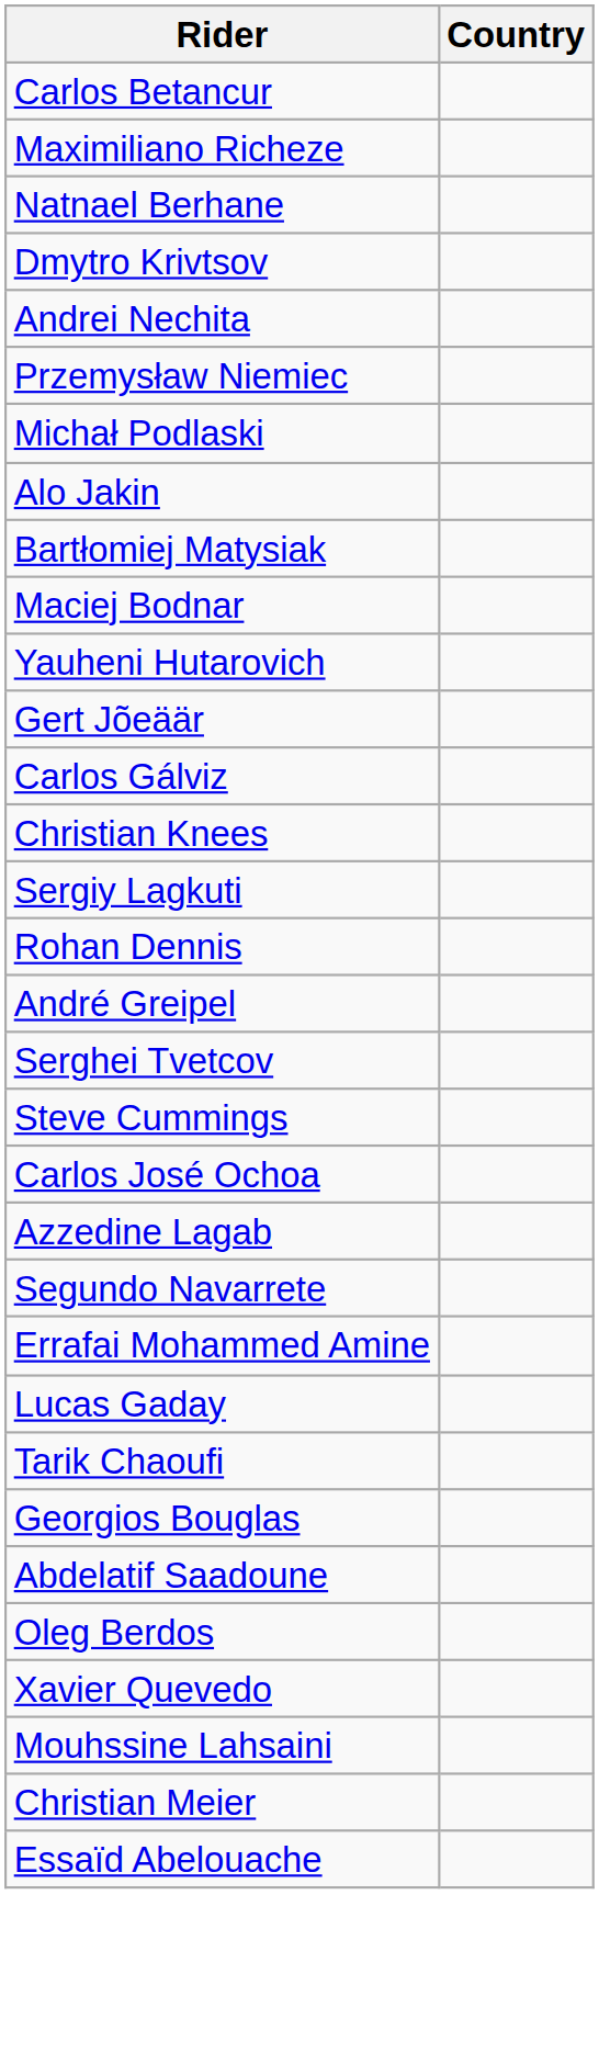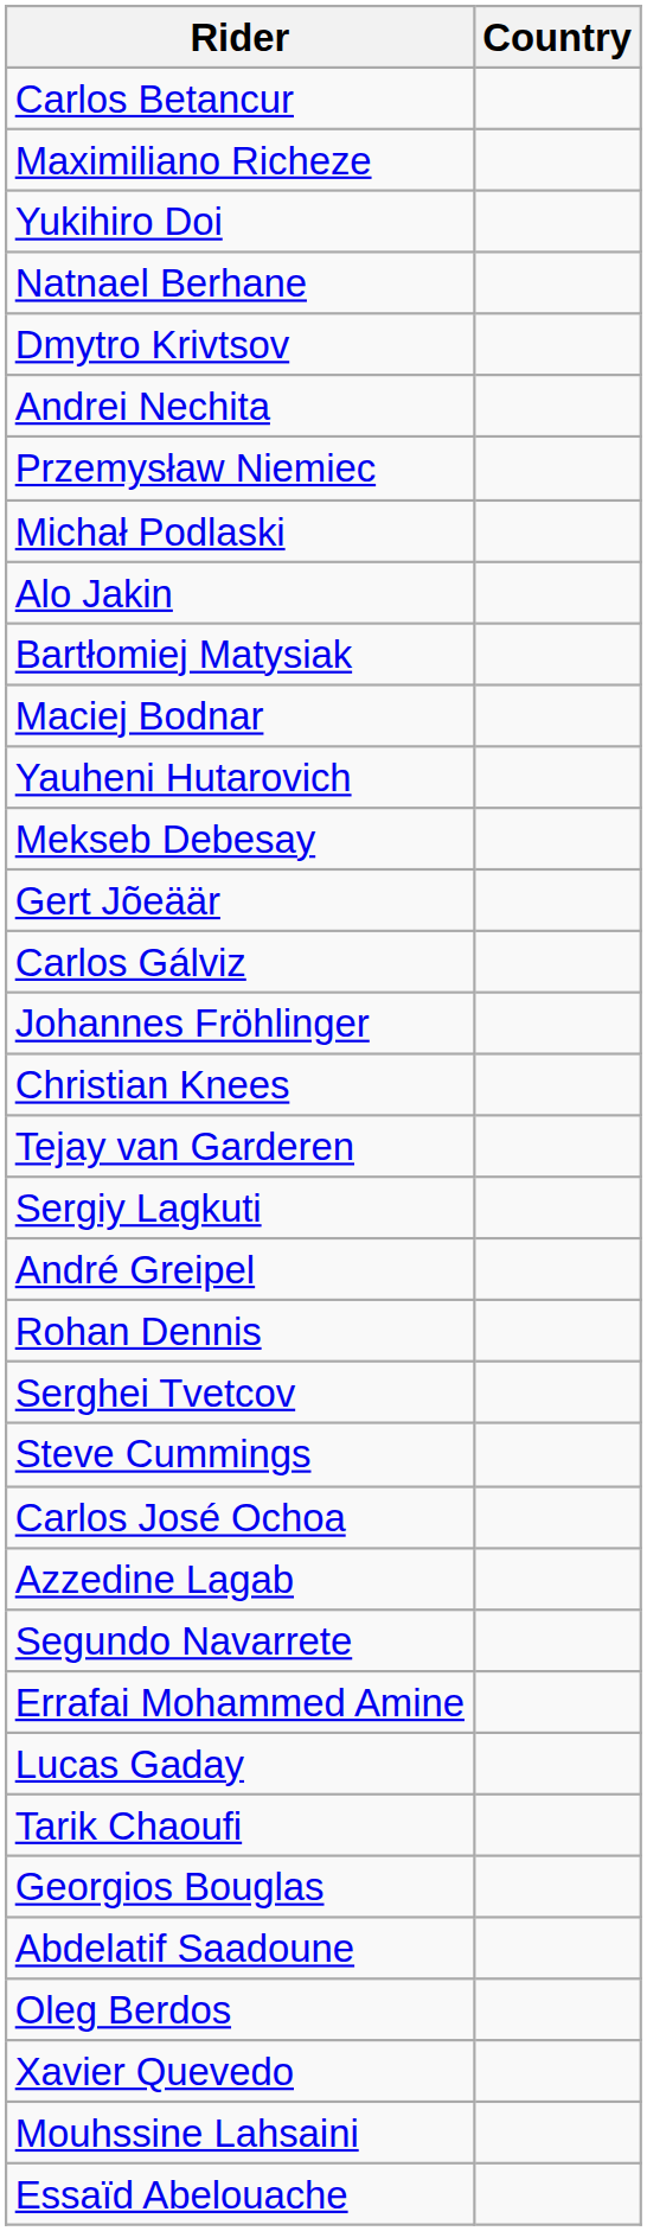+ row: Yukihiro Doi
+ row: Mekseb Debesay
+ row: Johannes Fröhlinger
+ row: Tejay van Garderen
rows swapped: André Greipel <-> Rohan Dennis
- row: Christian Meier
